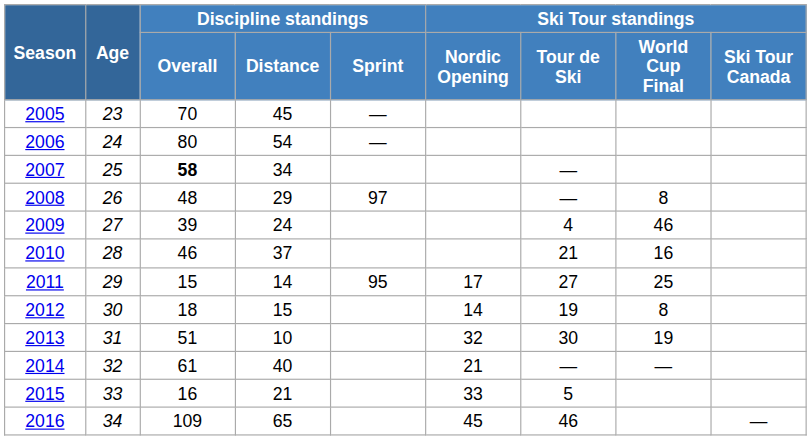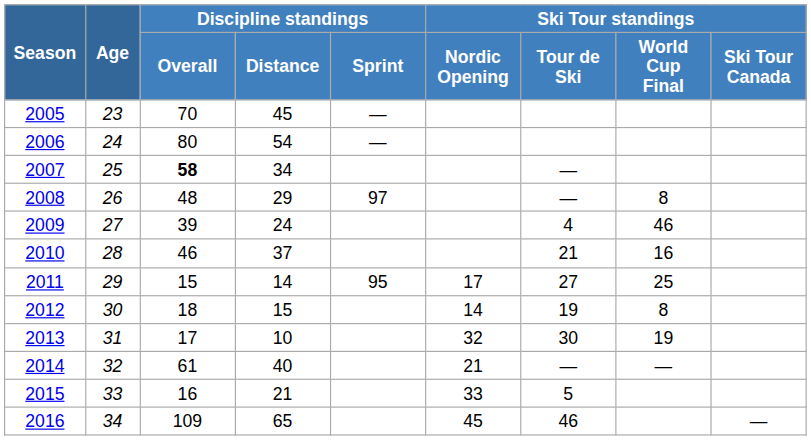2013 | Discipline standings / Overall: 51 -> 17
